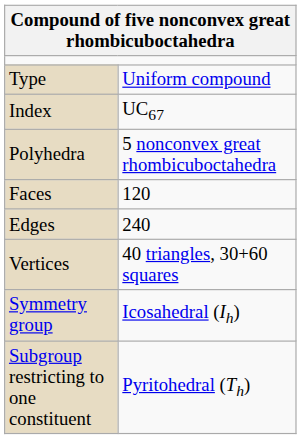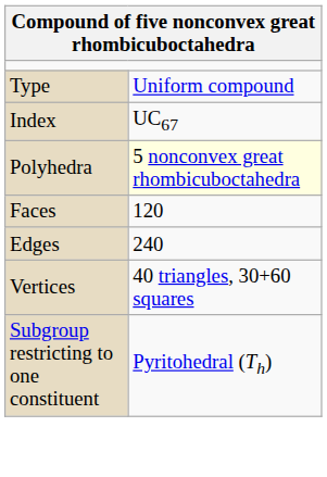Polyhedra | column 2: no background -> lightyellow background
- row: Symmetry group | Icosahedral (Ih)
